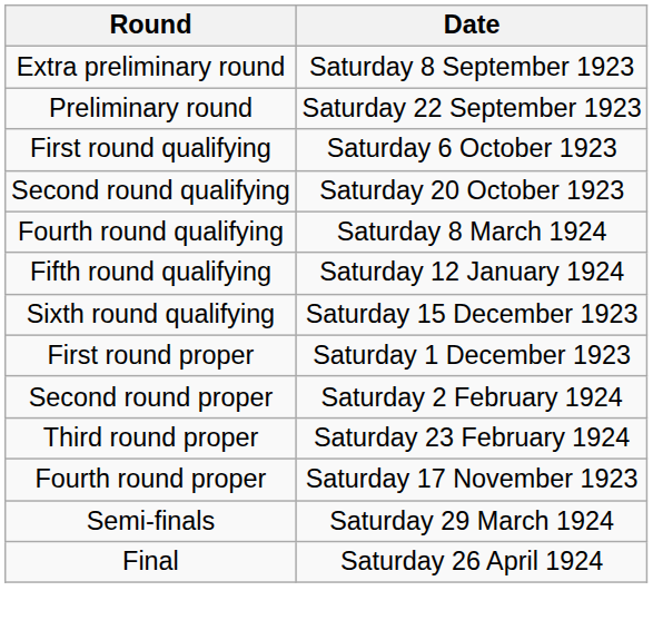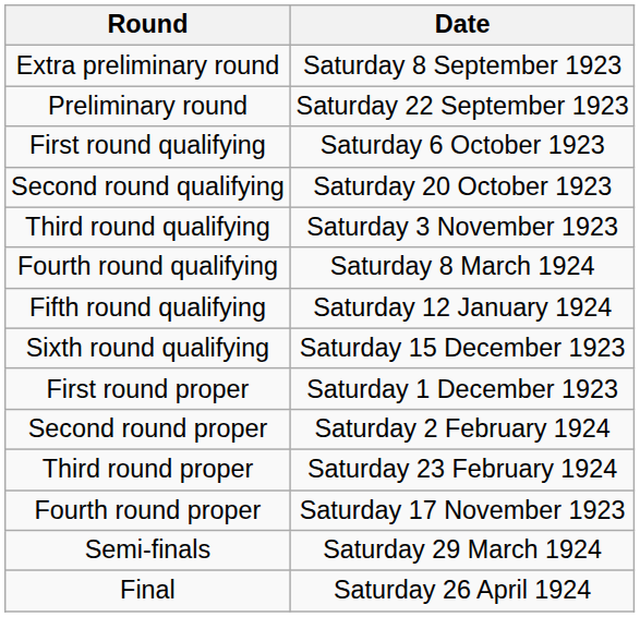+ row: Third round qualifying | Saturday 3 November 1923
